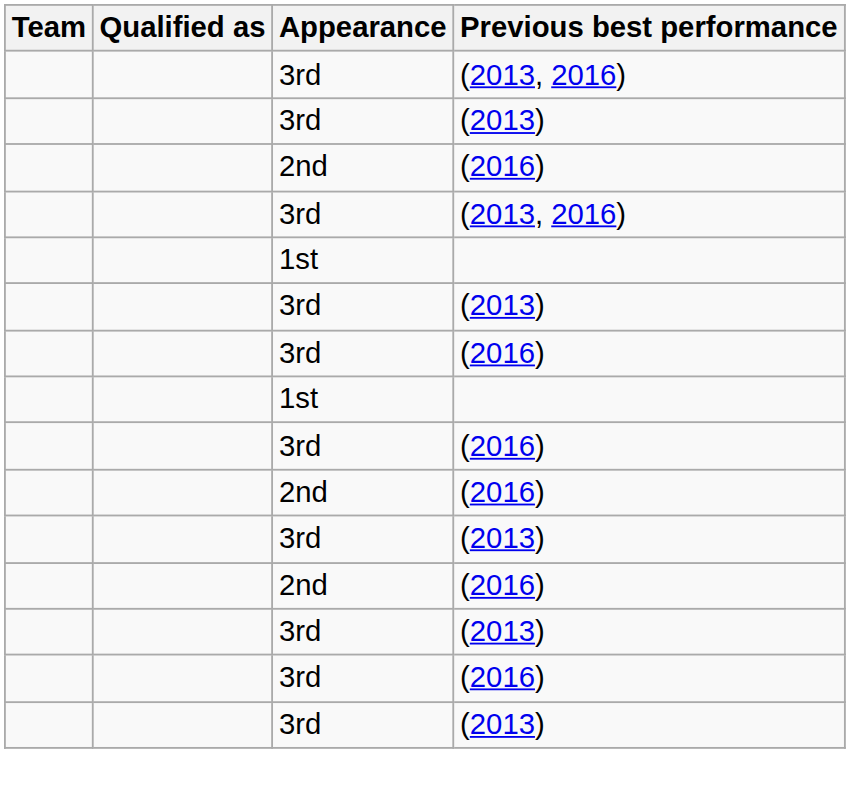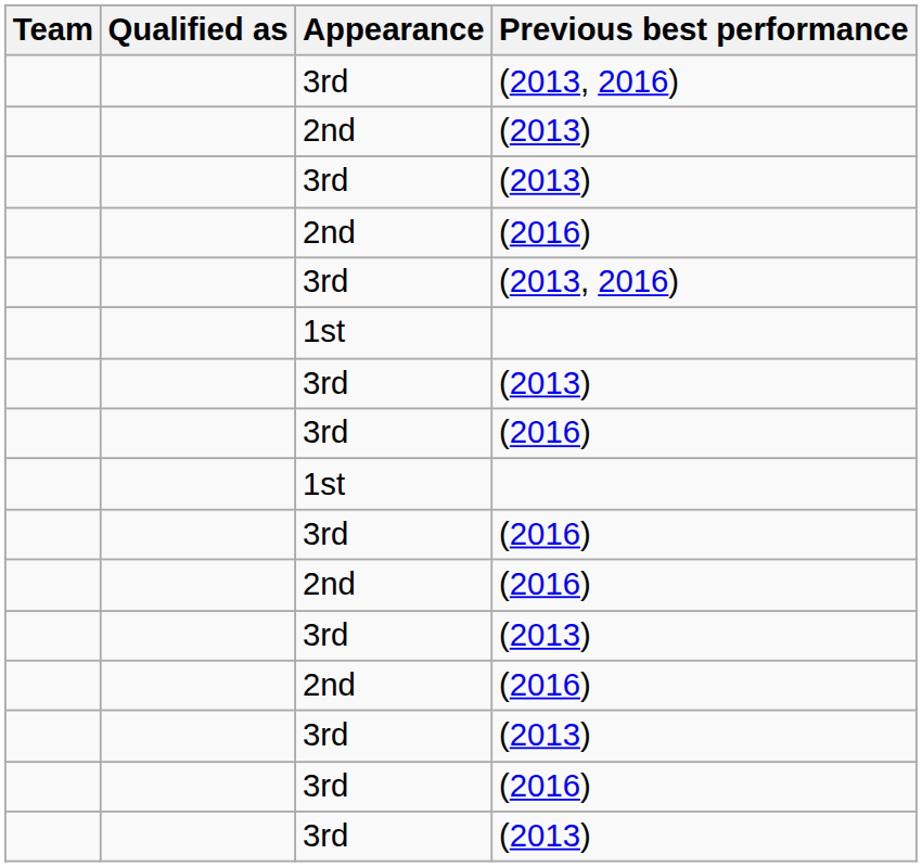+ row: 2nd | (2013)
